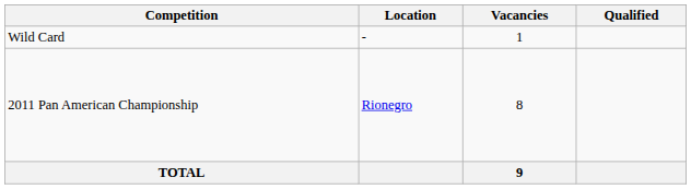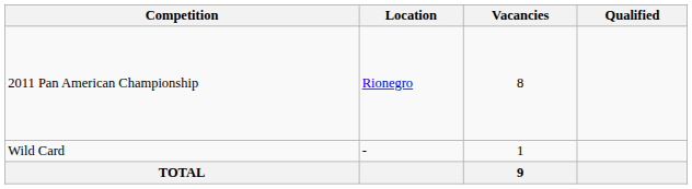rows swapped: 2011 Pan American Championship <-> Wild Card
